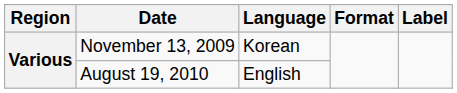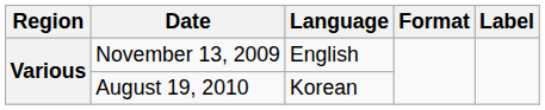November 13, 2009 | Language: Korean -> English
August 19, 2010 | Language: English -> Korean
